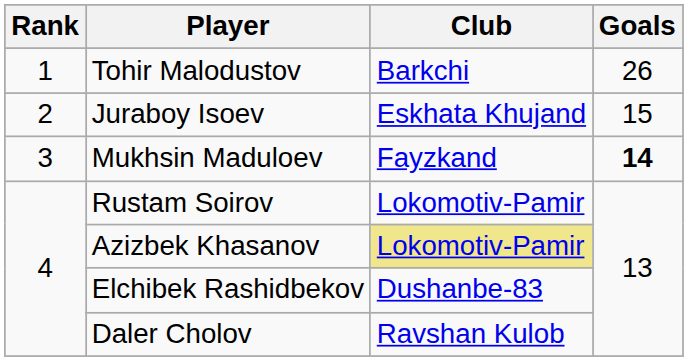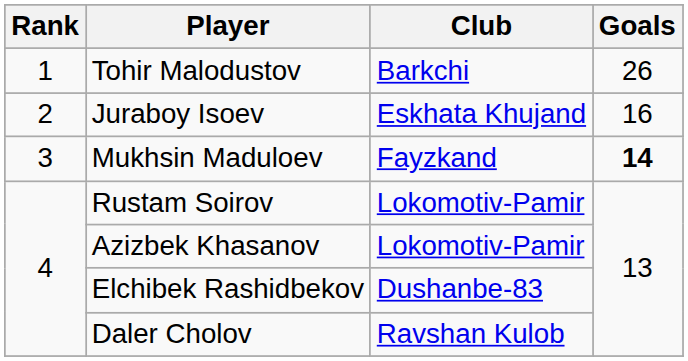Juraboy Isoev | Goals: 15 -> 16
Azizbek Khasanov | Club: khaki background -> no background
